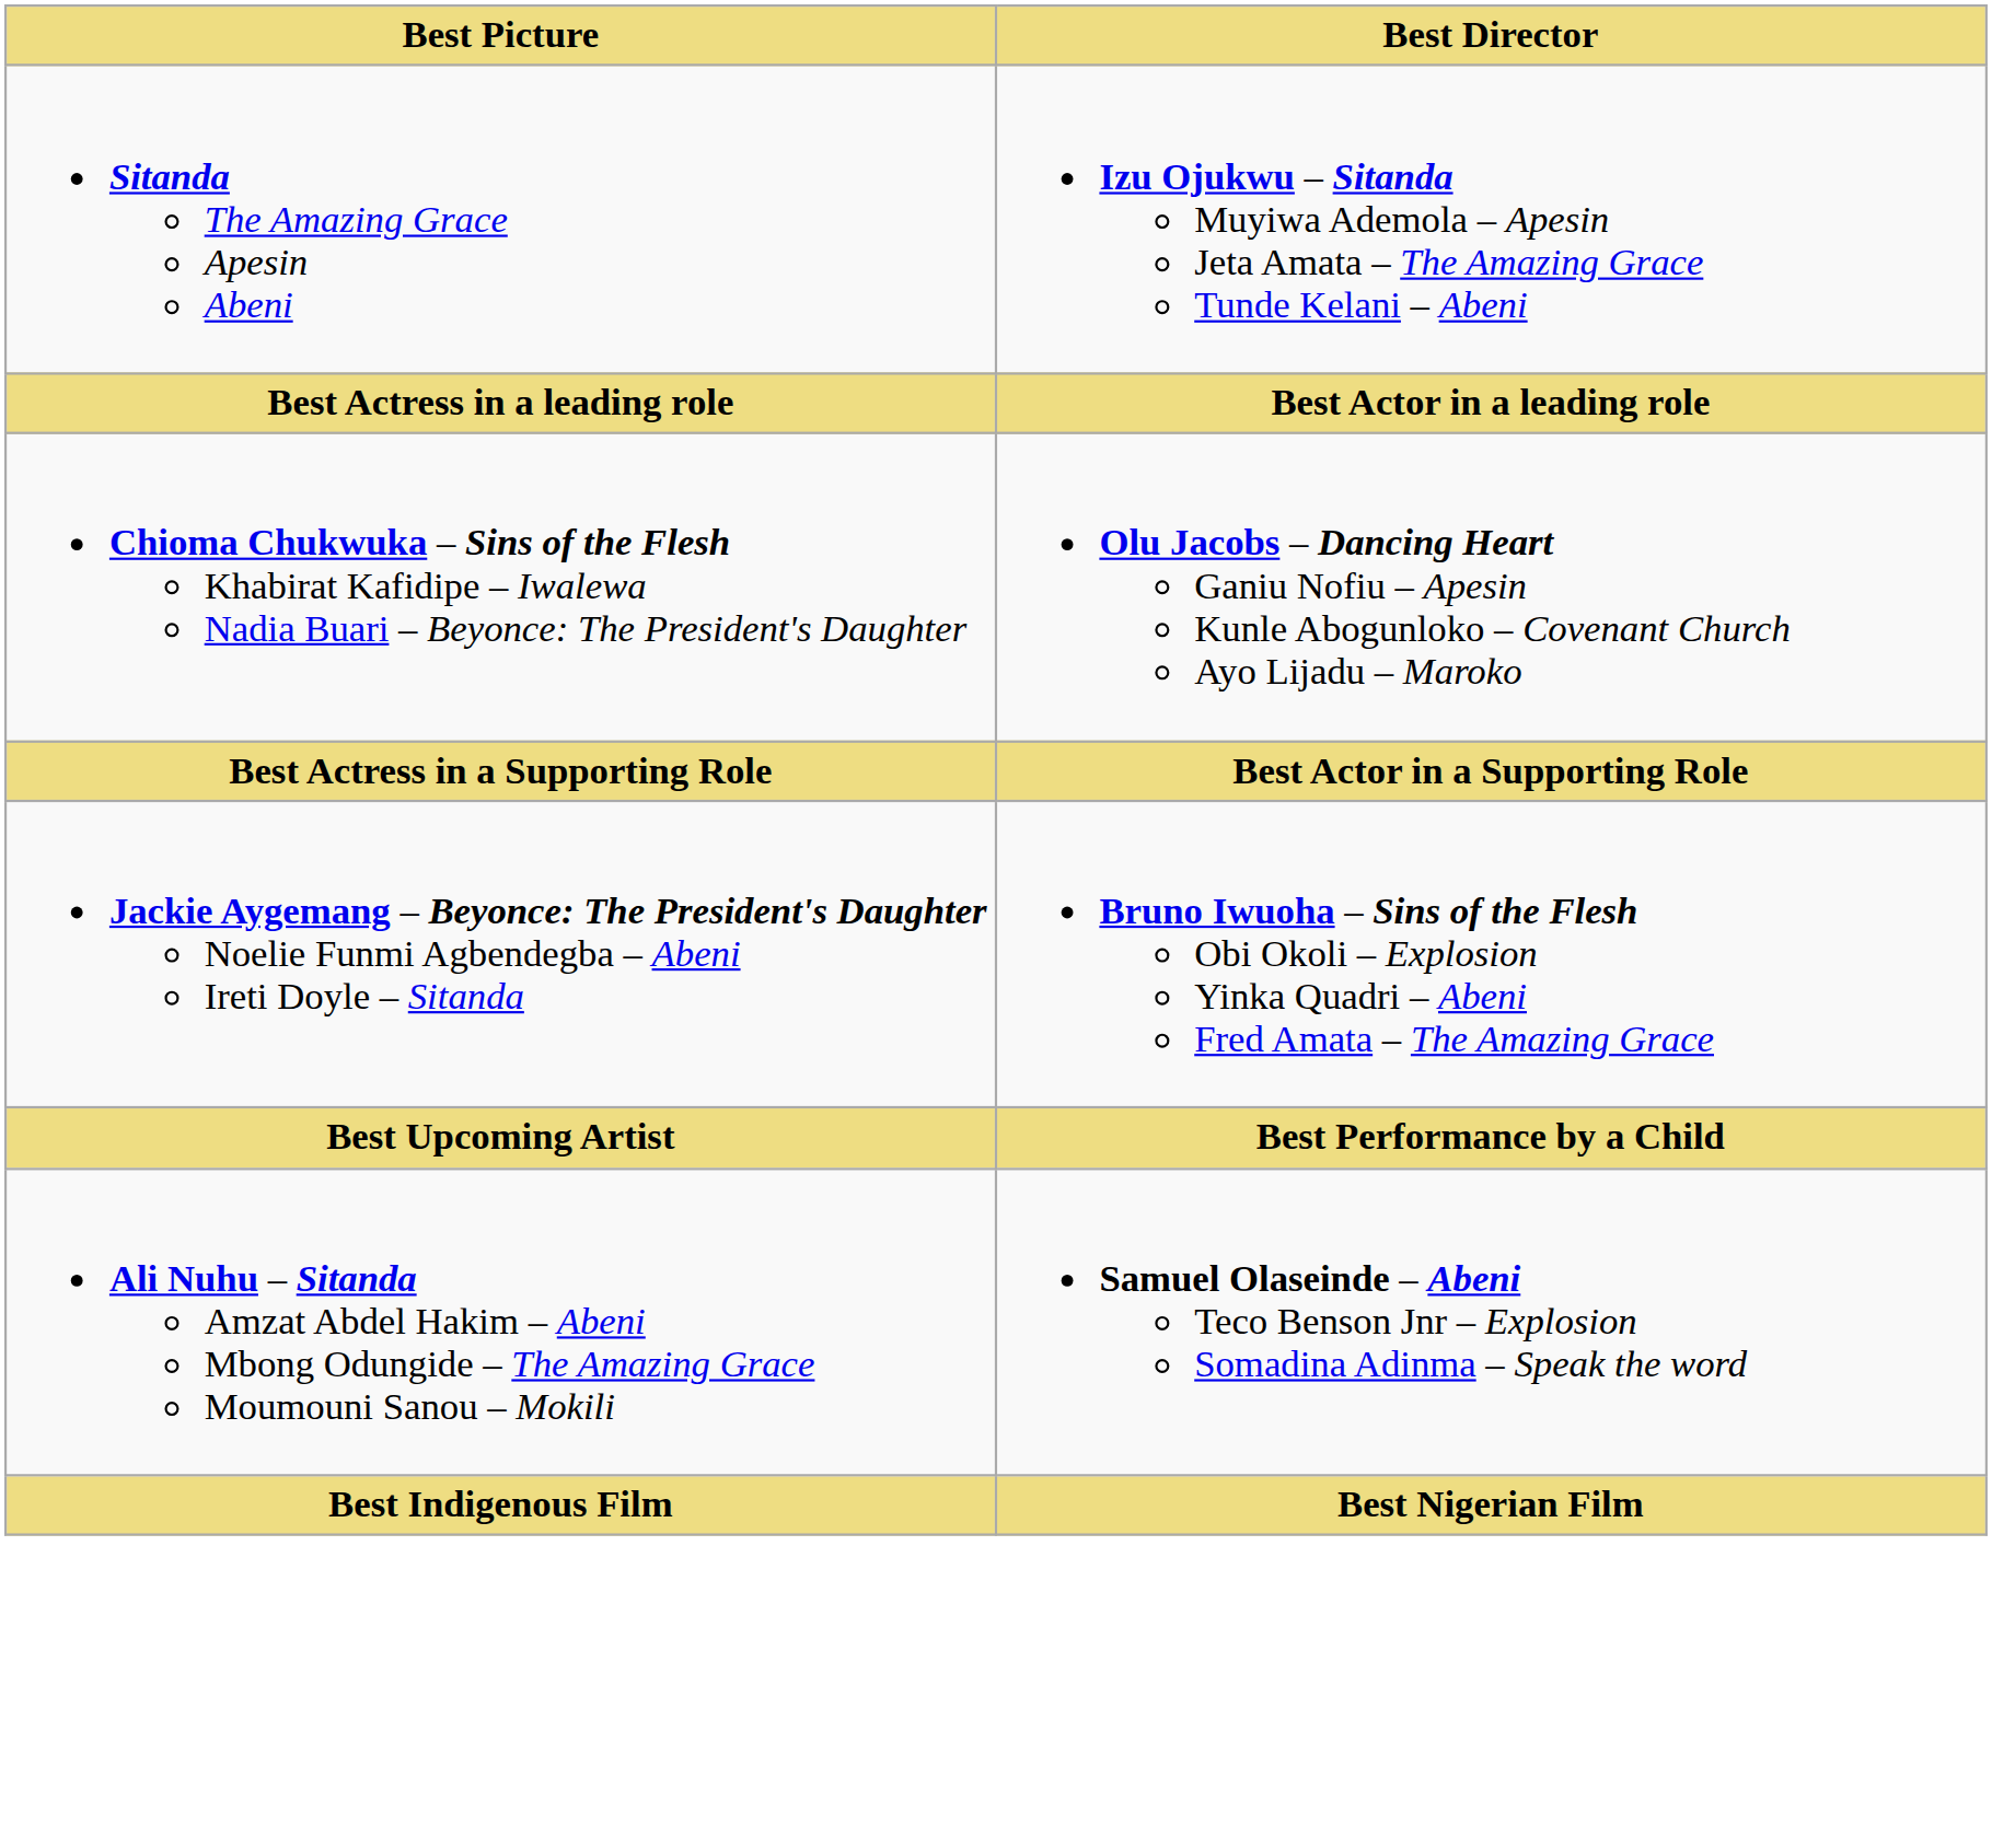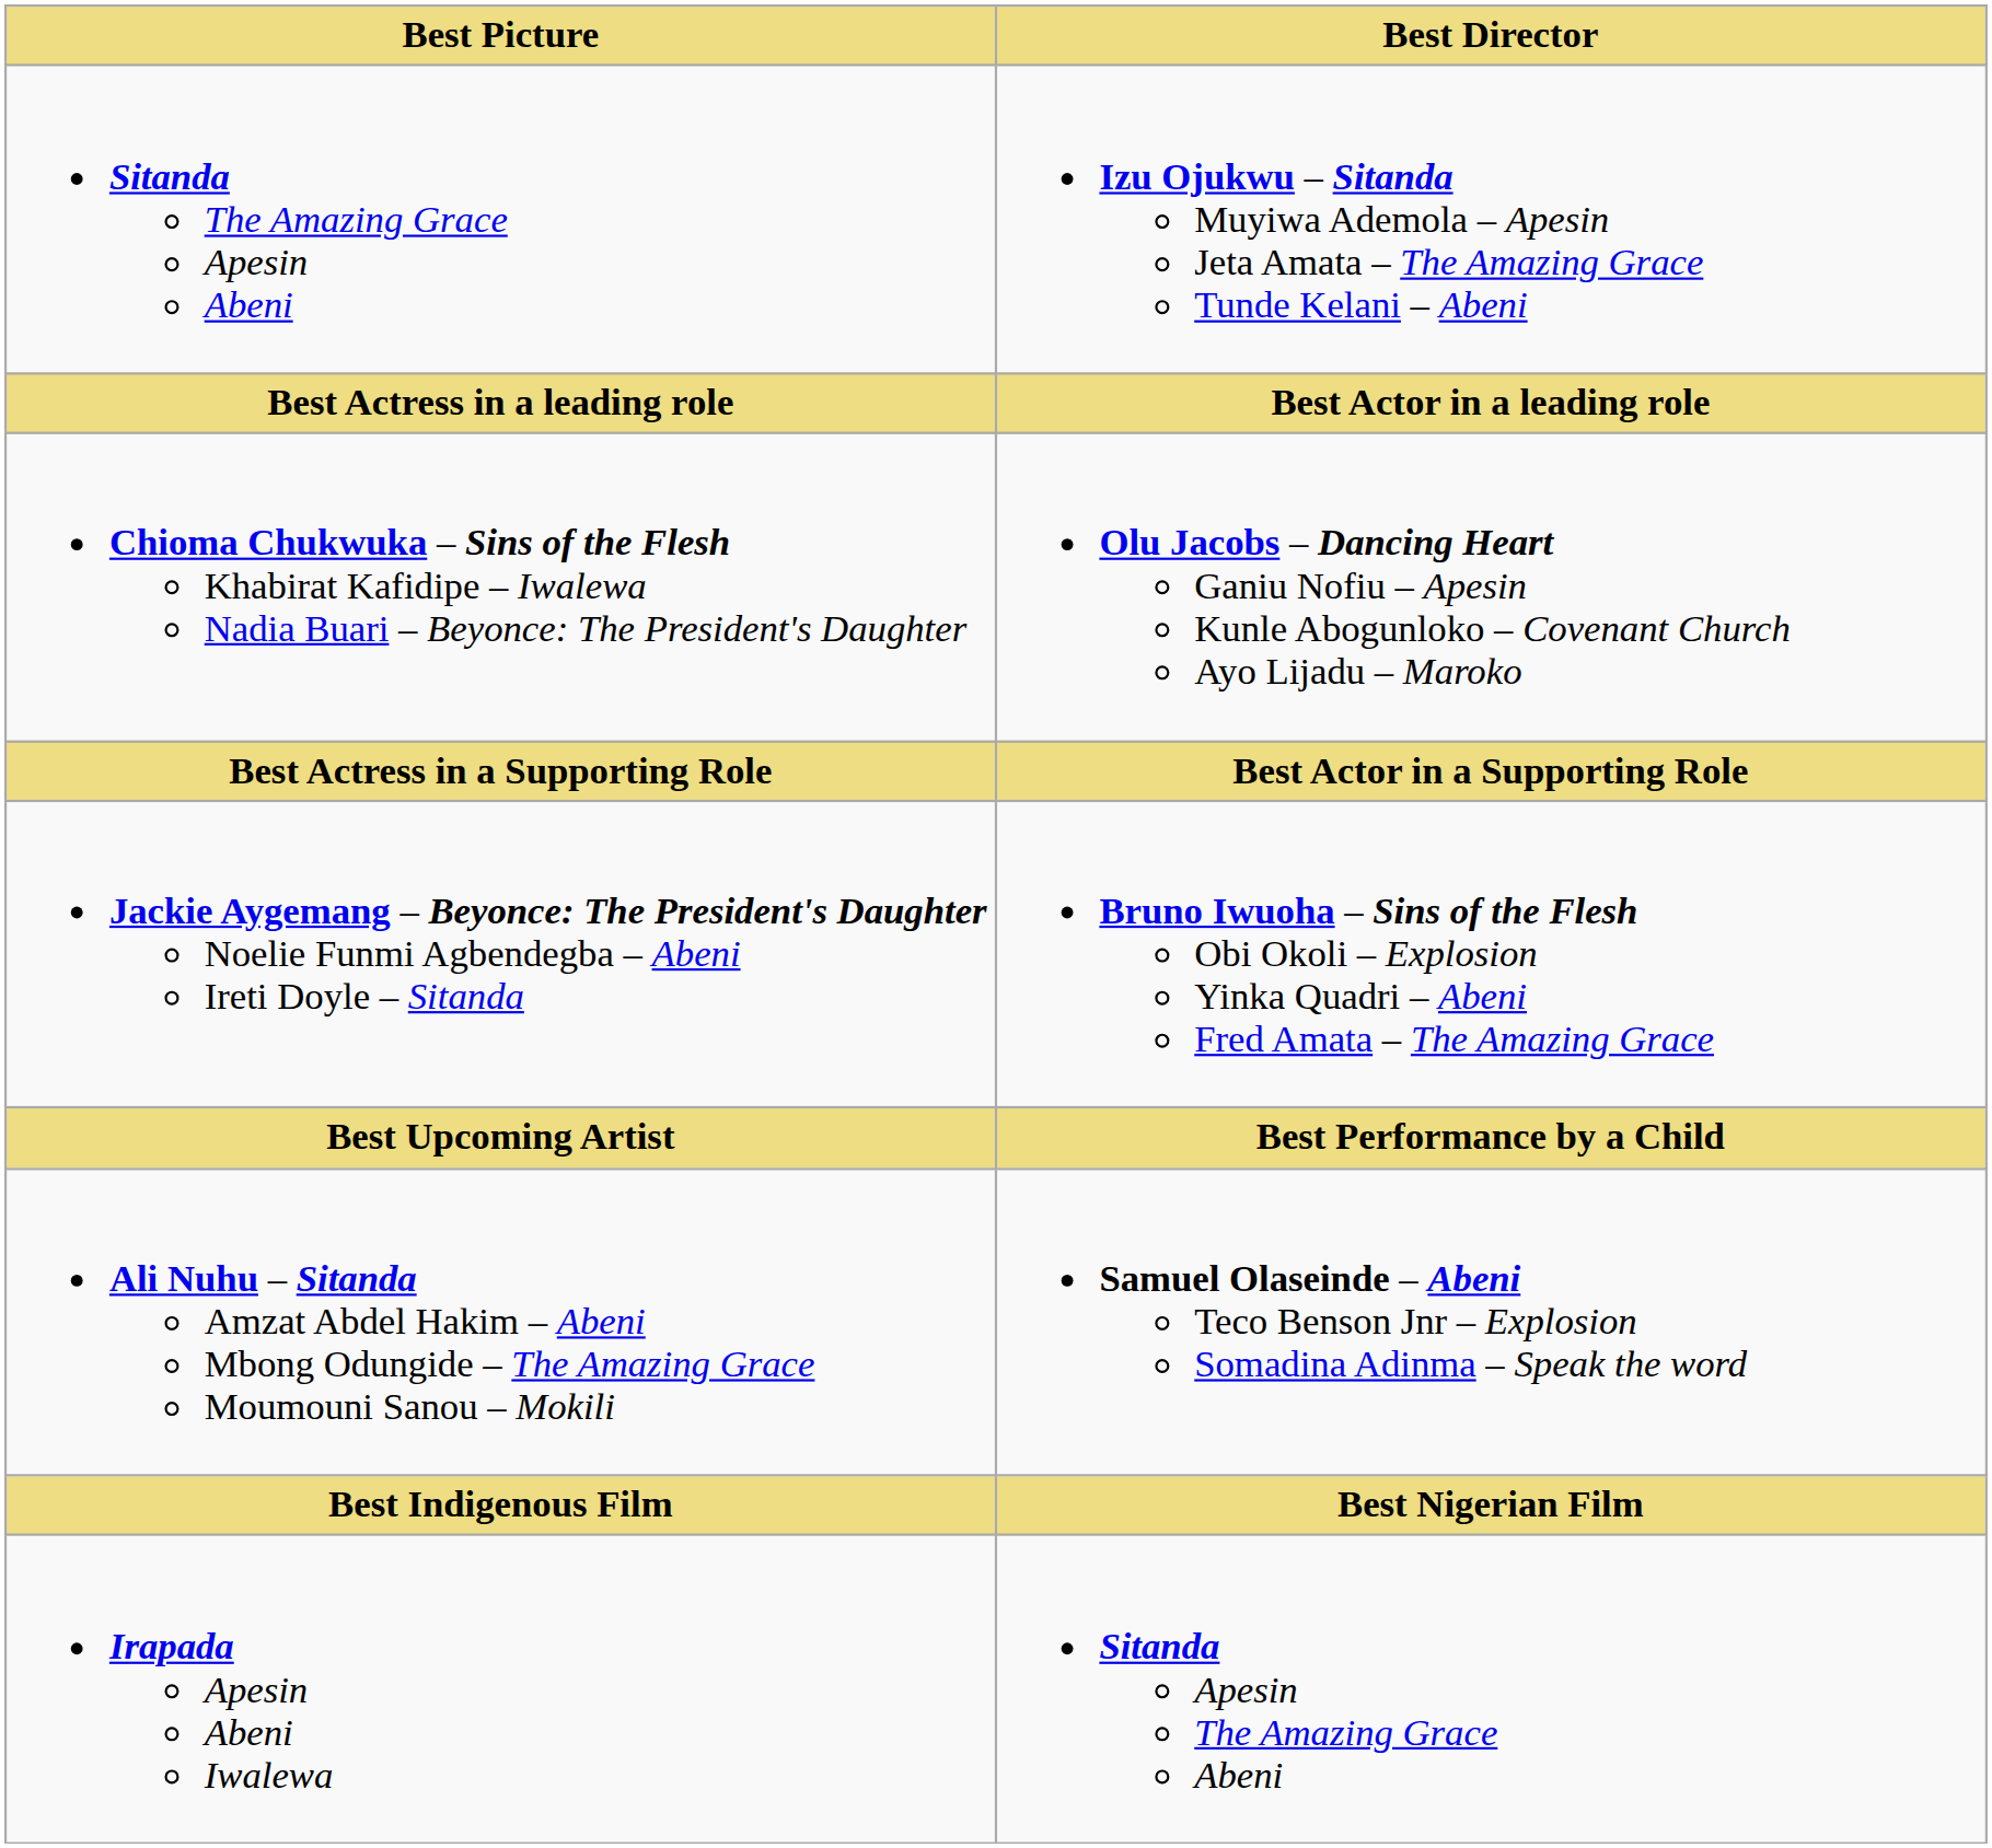+ row: Irapada Apesin Abeni Iwalewa | Sitanda Apesin The Amazing Grace Abeni
